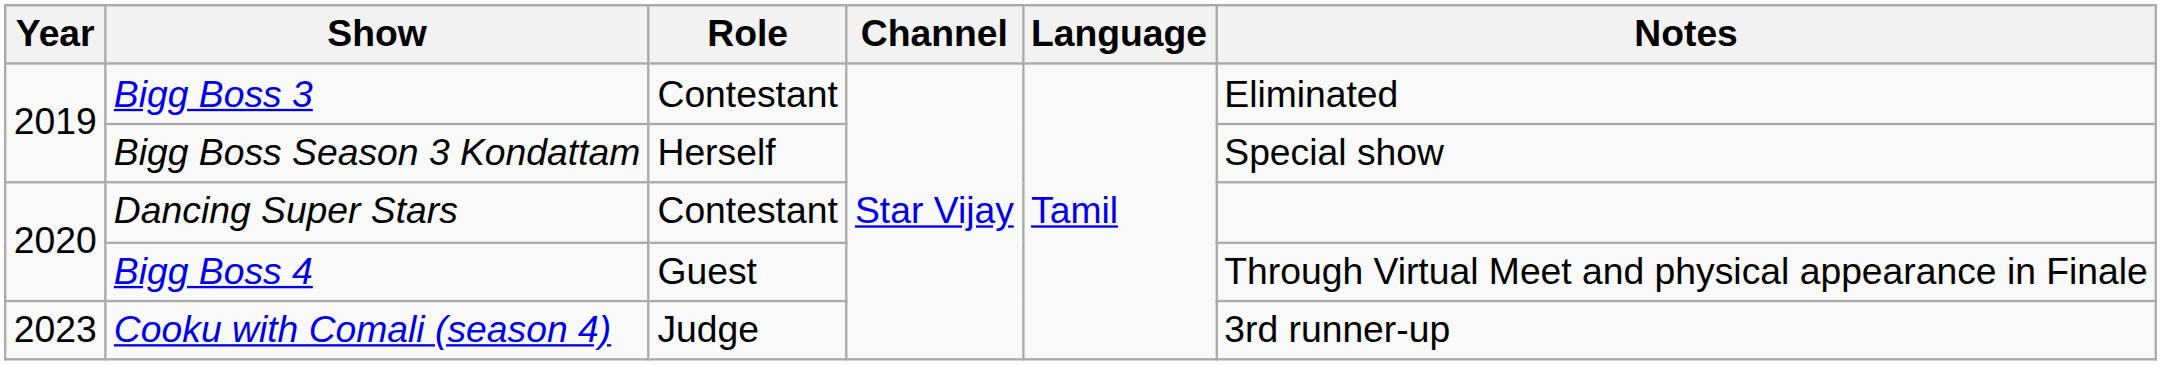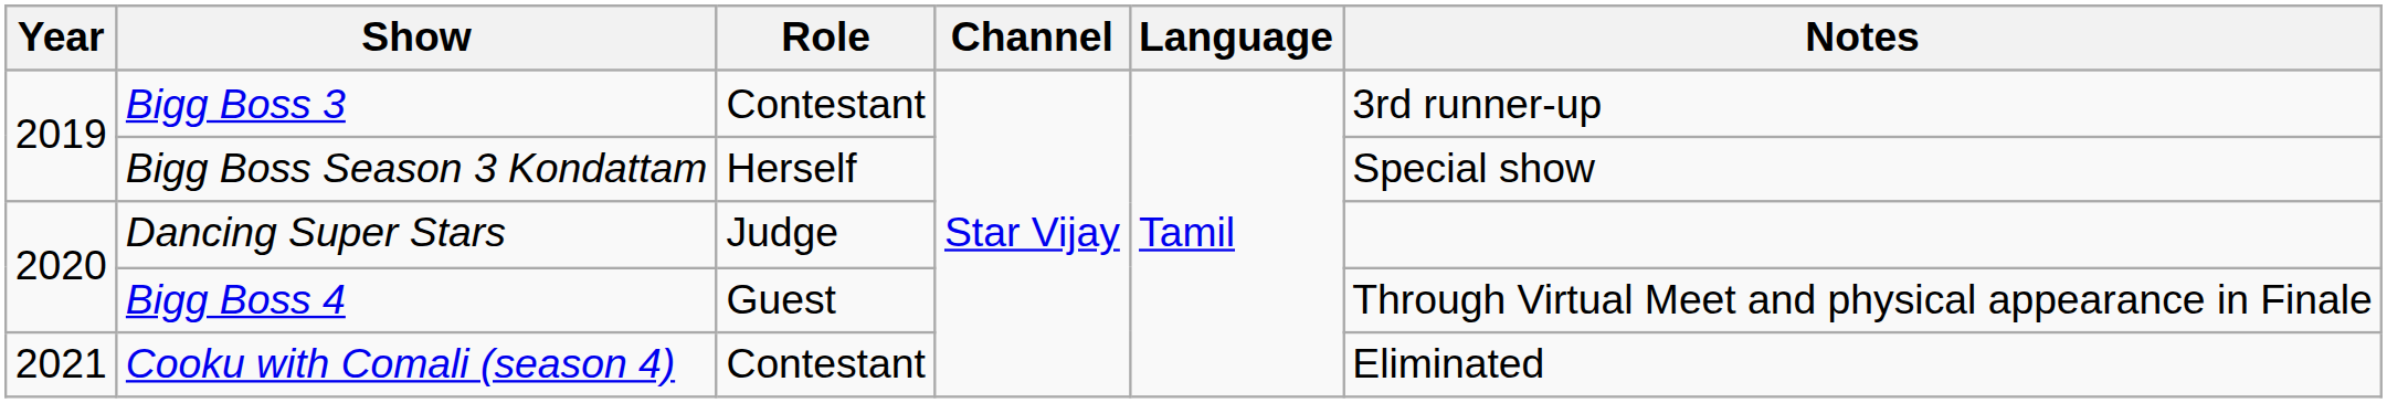Bigg Boss 3 | Notes: Eliminated -> 3rd runner-up
Dancing Super Stars | Role: Contestant -> Judge
Cooku with Comali (season 4) | Year: 2023 -> 2021
Cooku with Comali (season 4) | Role: Judge -> Contestant
Cooku with Comali (season 4) | Notes: 3rd runner-up -> Eliminated
